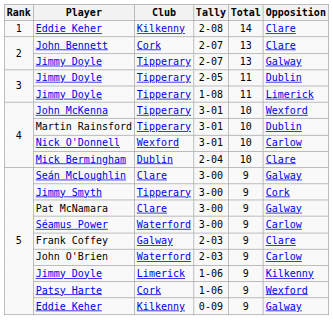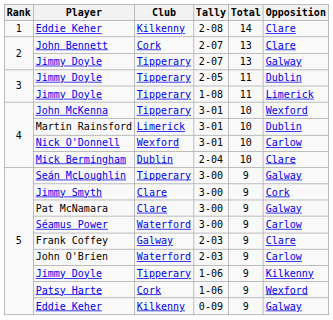Martin Rainsford | Club: Tipperary -> Limerick
Seán McLoughlin | Club: Clare -> Tipperary
Jimmy Smyth | Club: Tipperary -> Clare
Jimmy Doyle / 1-06 | Club: Limerick -> Tipperary
